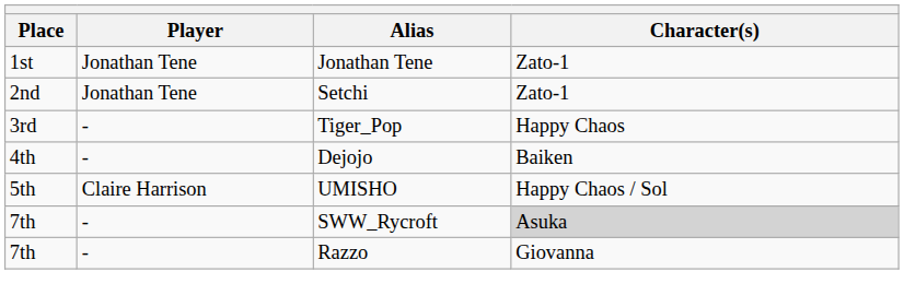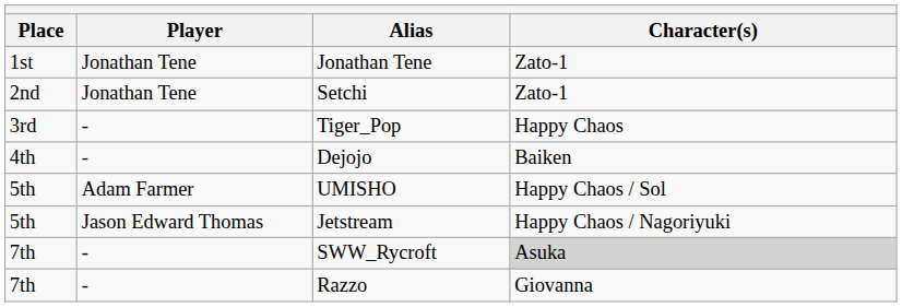UMISHO | Player: Claire Harrison -> Adam Farmer
+ row: 5th | Jason Edward Thomas | Jetstream | Happy Chaos / Nagoriyuki
